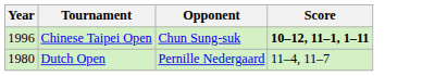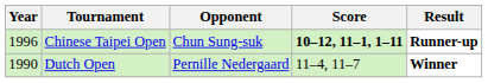+ column: Result | Runner-up | Winner
Dutch Open | Year: 1980 -> 1990
